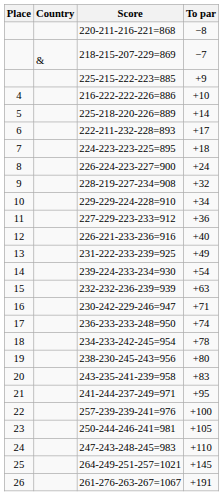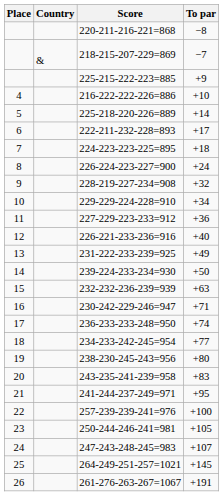239-224-233-234=930 | To par: +54 -> +50
234-233-242-245=954 | To par: +78 -> +77
247-243-248-245=983 | To par: +110 -> +107
